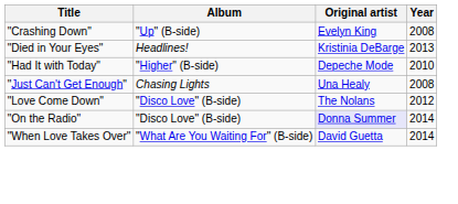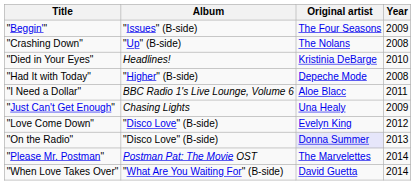+ row: "Beggin'" | "Issues" (B-side) | The Four Seasons | 2009
"Crashing Down" | Original artist: Evelyn King -> The Nolans
"Died in Your Eyes" | Year: 2013 -> 2010
"Had It with Today" | Year: 2010 -> 2008
+ row: "I Need a Dollar" | BBC Radio 1's Live Lounge, Volume 6 | Aloe Blacc | 2011
"Just Can't Get Enough" | Year: 2008 -> 2009
"Love Come Down" | Original artist: The Nolans -> Evelyn King
"On the Radio" | Year: 2014 -> 2013
+ row: "Please Mr. Postman" | Postman Pat: The Movie OST | The Marvelettes | 2014
